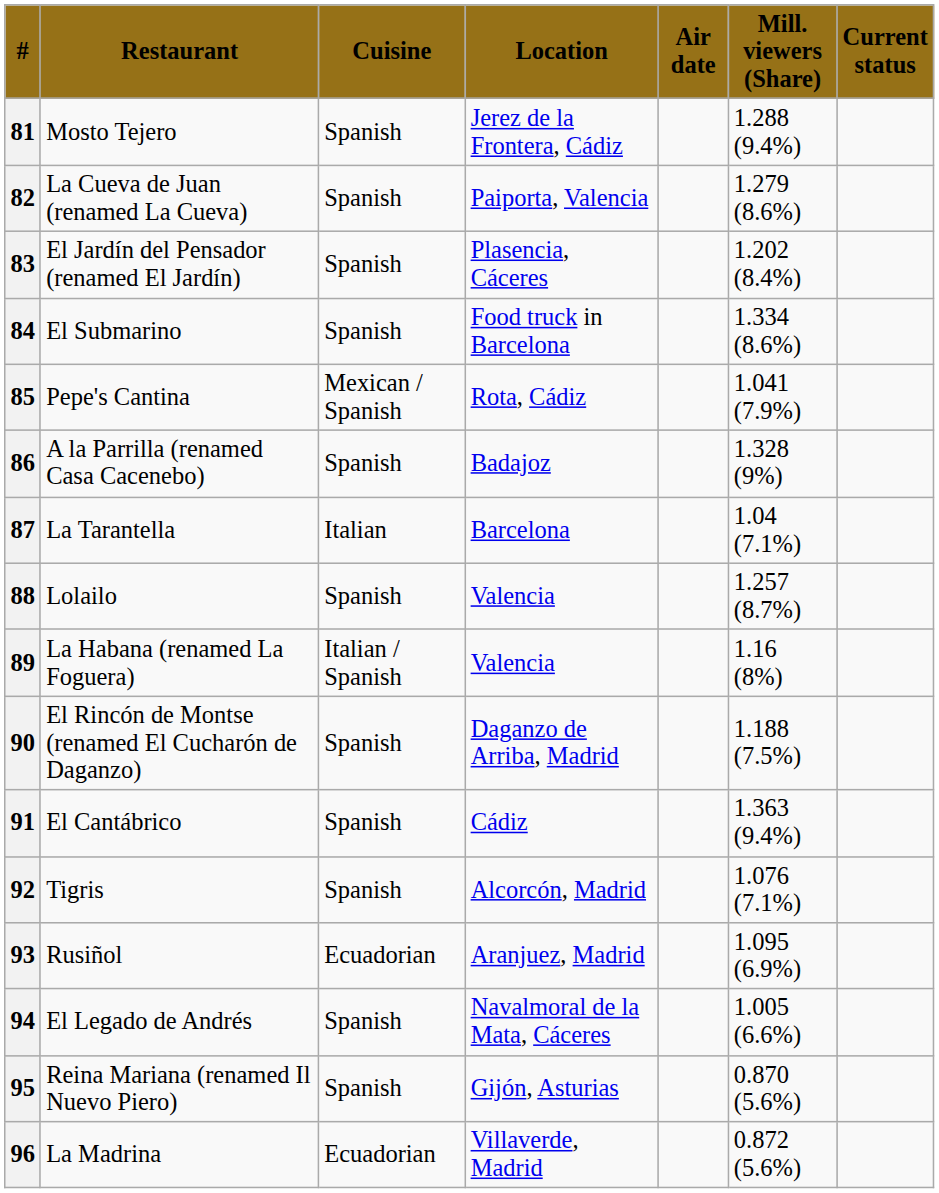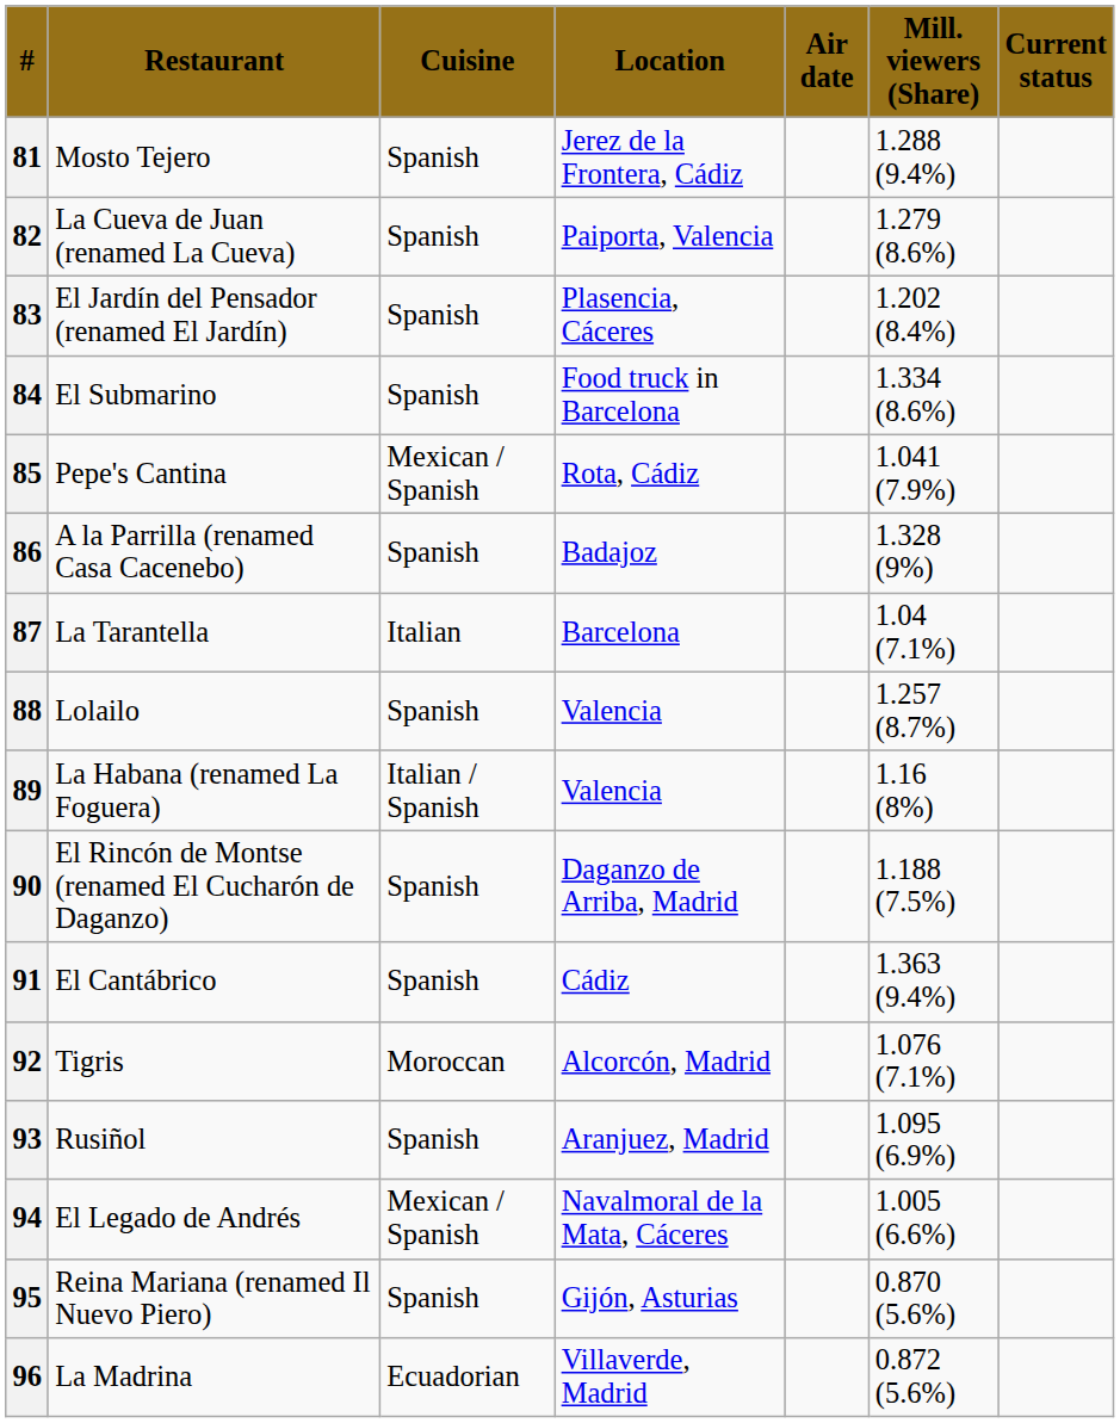92 | Cuisine: Spanish -> Moroccan
93 | Cuisine: Ecuadorian -> Spanish
94 | Cuisine: Spanish -> Mexican / Spanish
